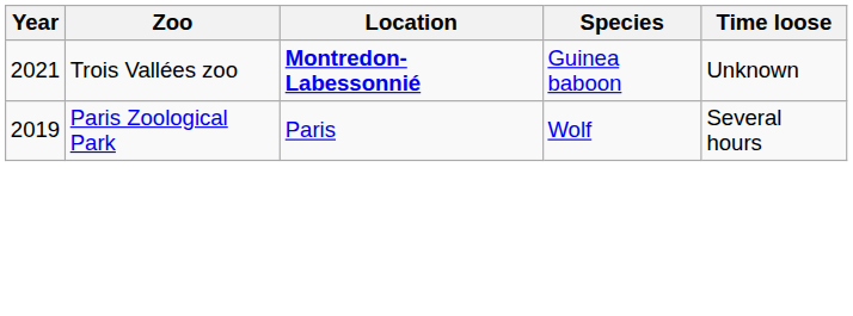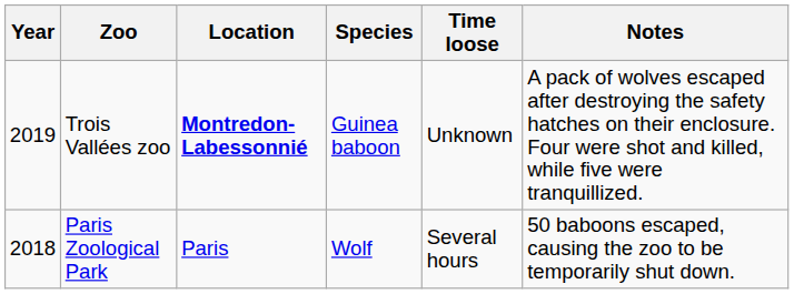+ column: Notes | A pack of wolves escaped after destroying the safety hatches on their enclosure. Four were shot and killed, while five were tranquillized. | 50 baboons escaped, causing the zoo to be temporarily shut down.
Trois Vallées zoo | Year: 2021 -> 2019
Paris Zoological Park | Year: 2019 -> 2018
